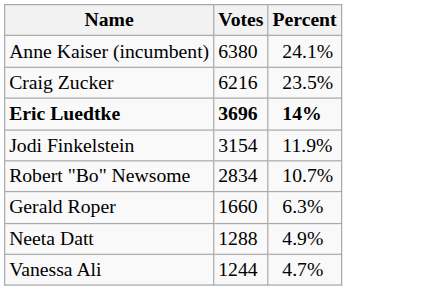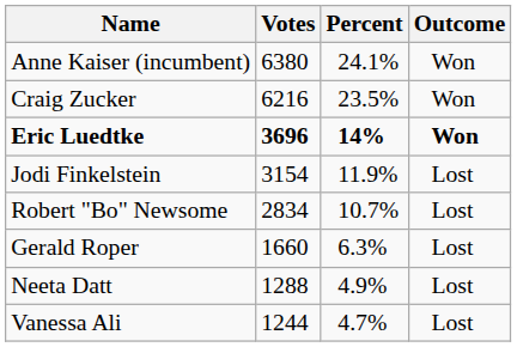+ column: Outcome | Won | Won | Won | Lost | Lost | Lost | Lost | Lost
